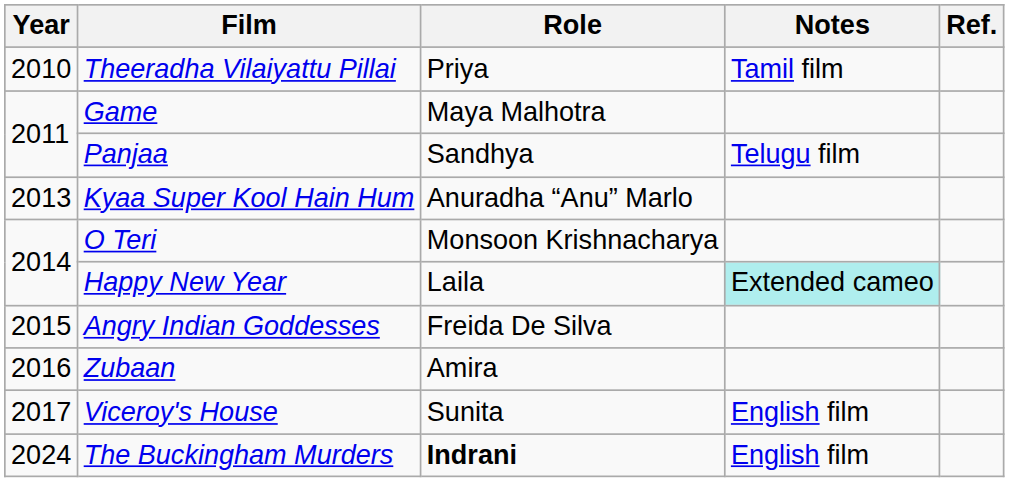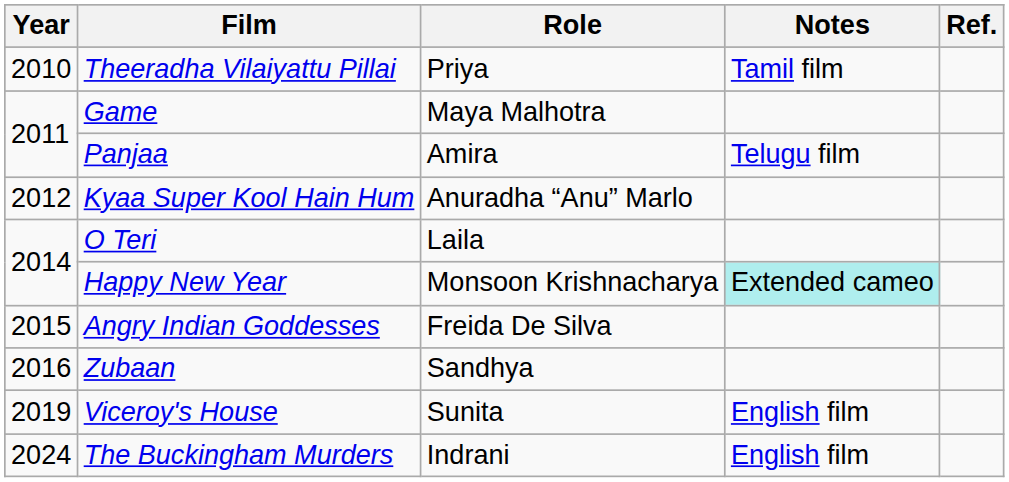Panjaa | Role: Sandhya -> Amira
Kyaa Super Kool Hain Hum | Year: 2013 -> 2012
O Teri | Role: Monsoon Krishnacharya -> Laila
Happy New Year | Role: Laila -> Monsoon Krishnacharya
Zubaan | Role: Amira -> Sandhya
Viceroy's House | Year: 2017 -> 2019
The Buckingham Murders | Role: bold -> normal
